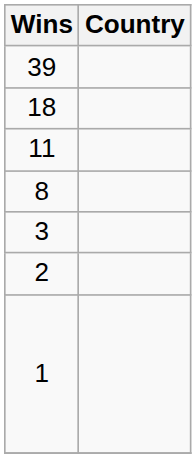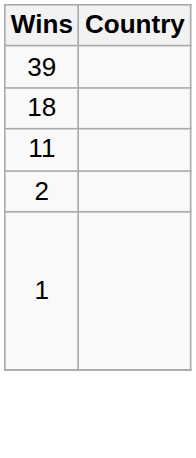- row: 8
- row: 3
